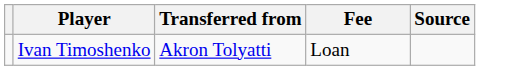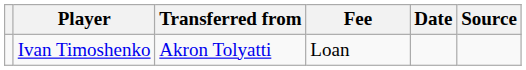+ column: Date
